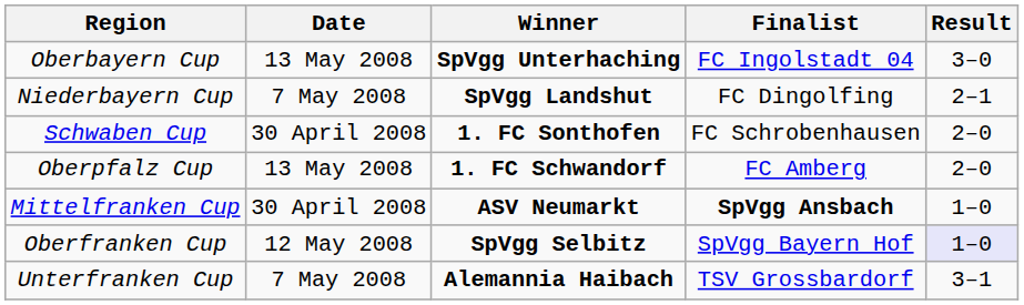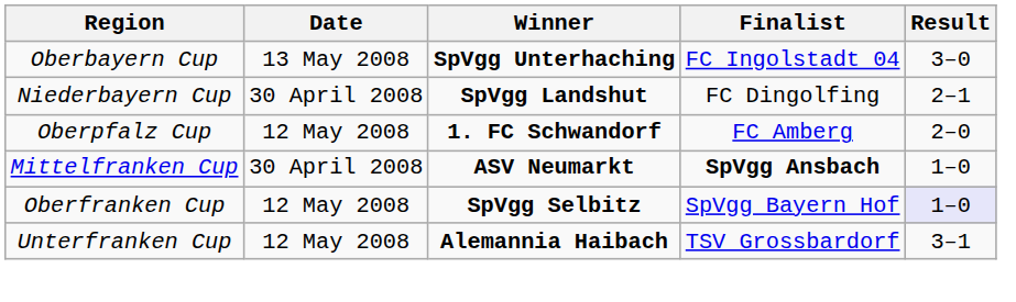Niederbayern Cup | Date: 7 May 2008 -> 30 April 2008
- row: Schwaben Cup | 30 April 2008 | 1. FC Sonthofen | FC Schrobenhausen | 2–0
Oberpfalz Cup | Date: 13 May 2008 -> 12 May 2008
Unterfranken Cup | Date: 7 May 2008 -> 12 May 2008
